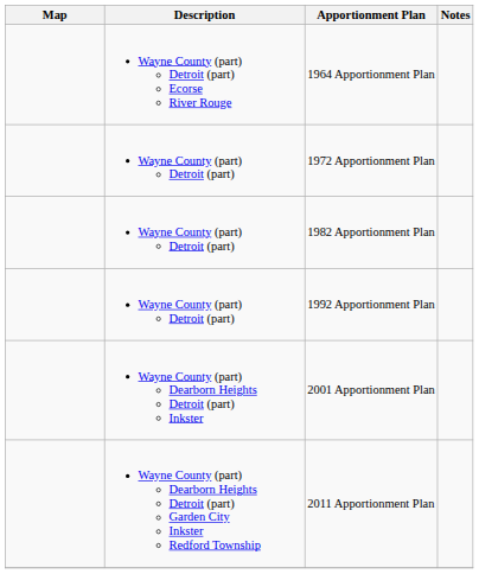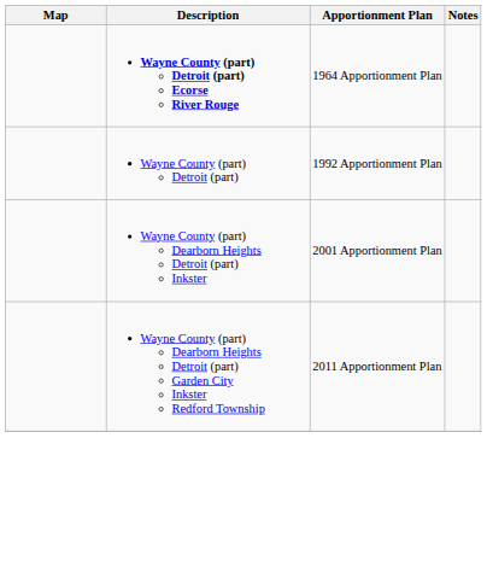1964 Apportionment Plan | Description: normal -> bold
- row: Wayne County (part) Detroit (part) | 1972 Apportionment Plan
- row: Wayne County (part) Detroit (part) | 1982 Apportionment Plan
